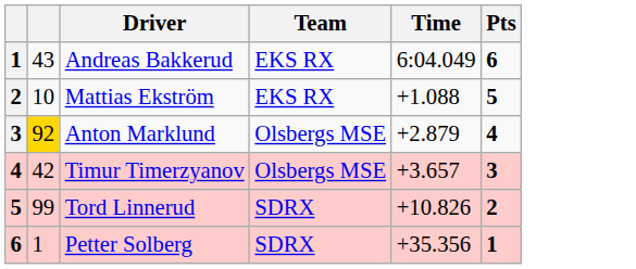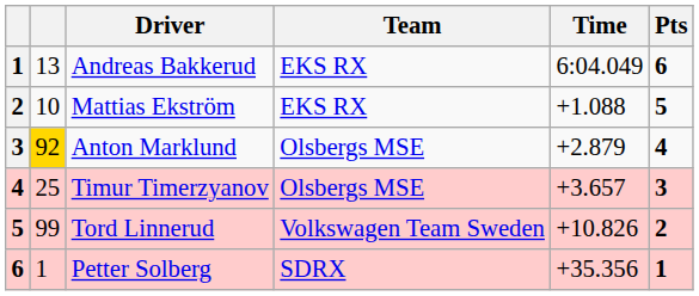Andreas Bakkerud | column 2: 43 -> 13
Timur Timerzyanov | column 2: 42 -> 25
Tord Linnerud | Team: SDRX -> Volkswagen Team Sweden
